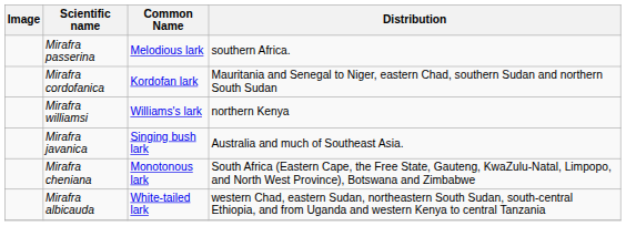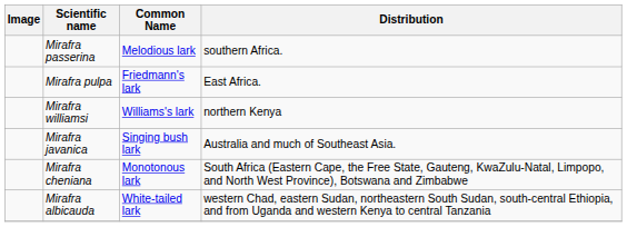+ row: Mirafra pulpa | Friedmann's lark | East Africa.
- row: Mirafra cordofanica | Kordofan lark | Mauritania and Senegal to Niger, eastern Chad, southern Sudan and northern South Sudan
